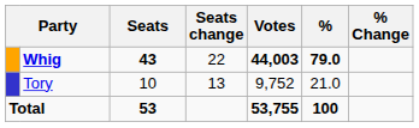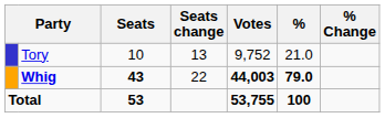rows swapped: Whig <-> Tory
